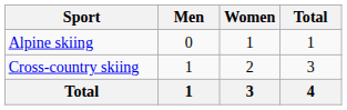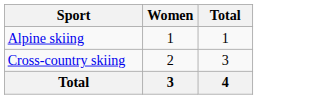- column: Men | 0 | 1 | 1
